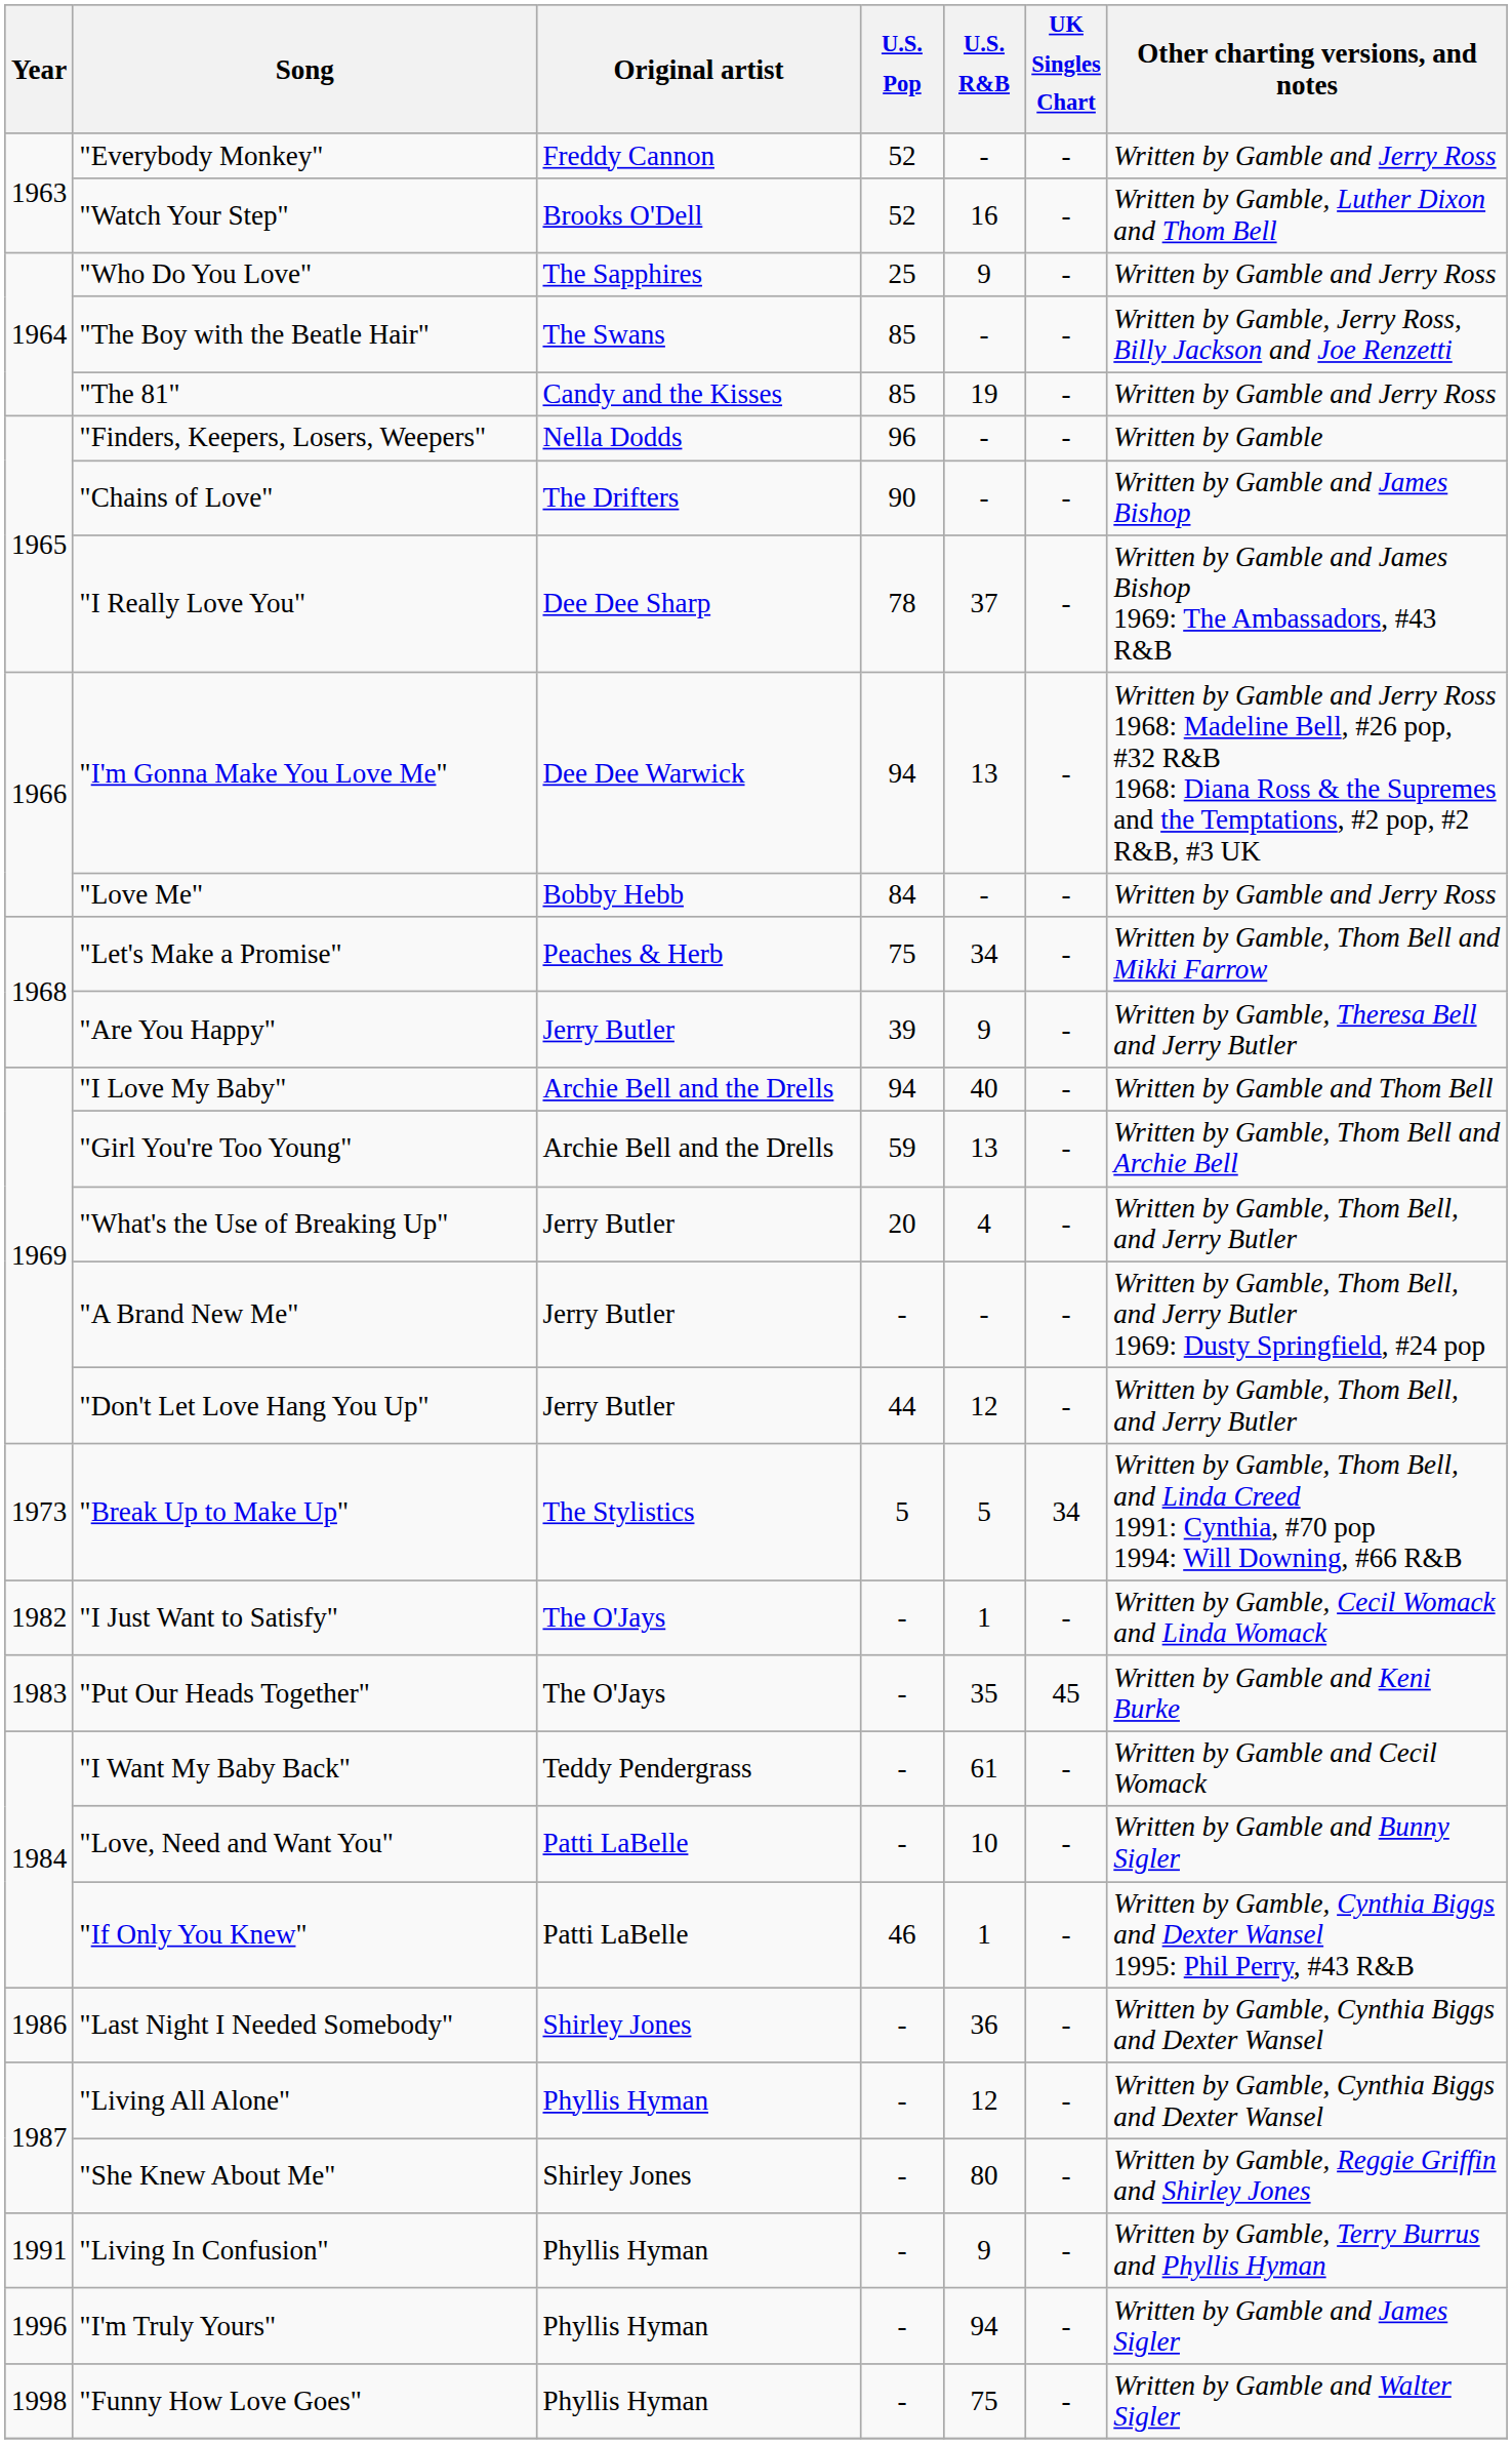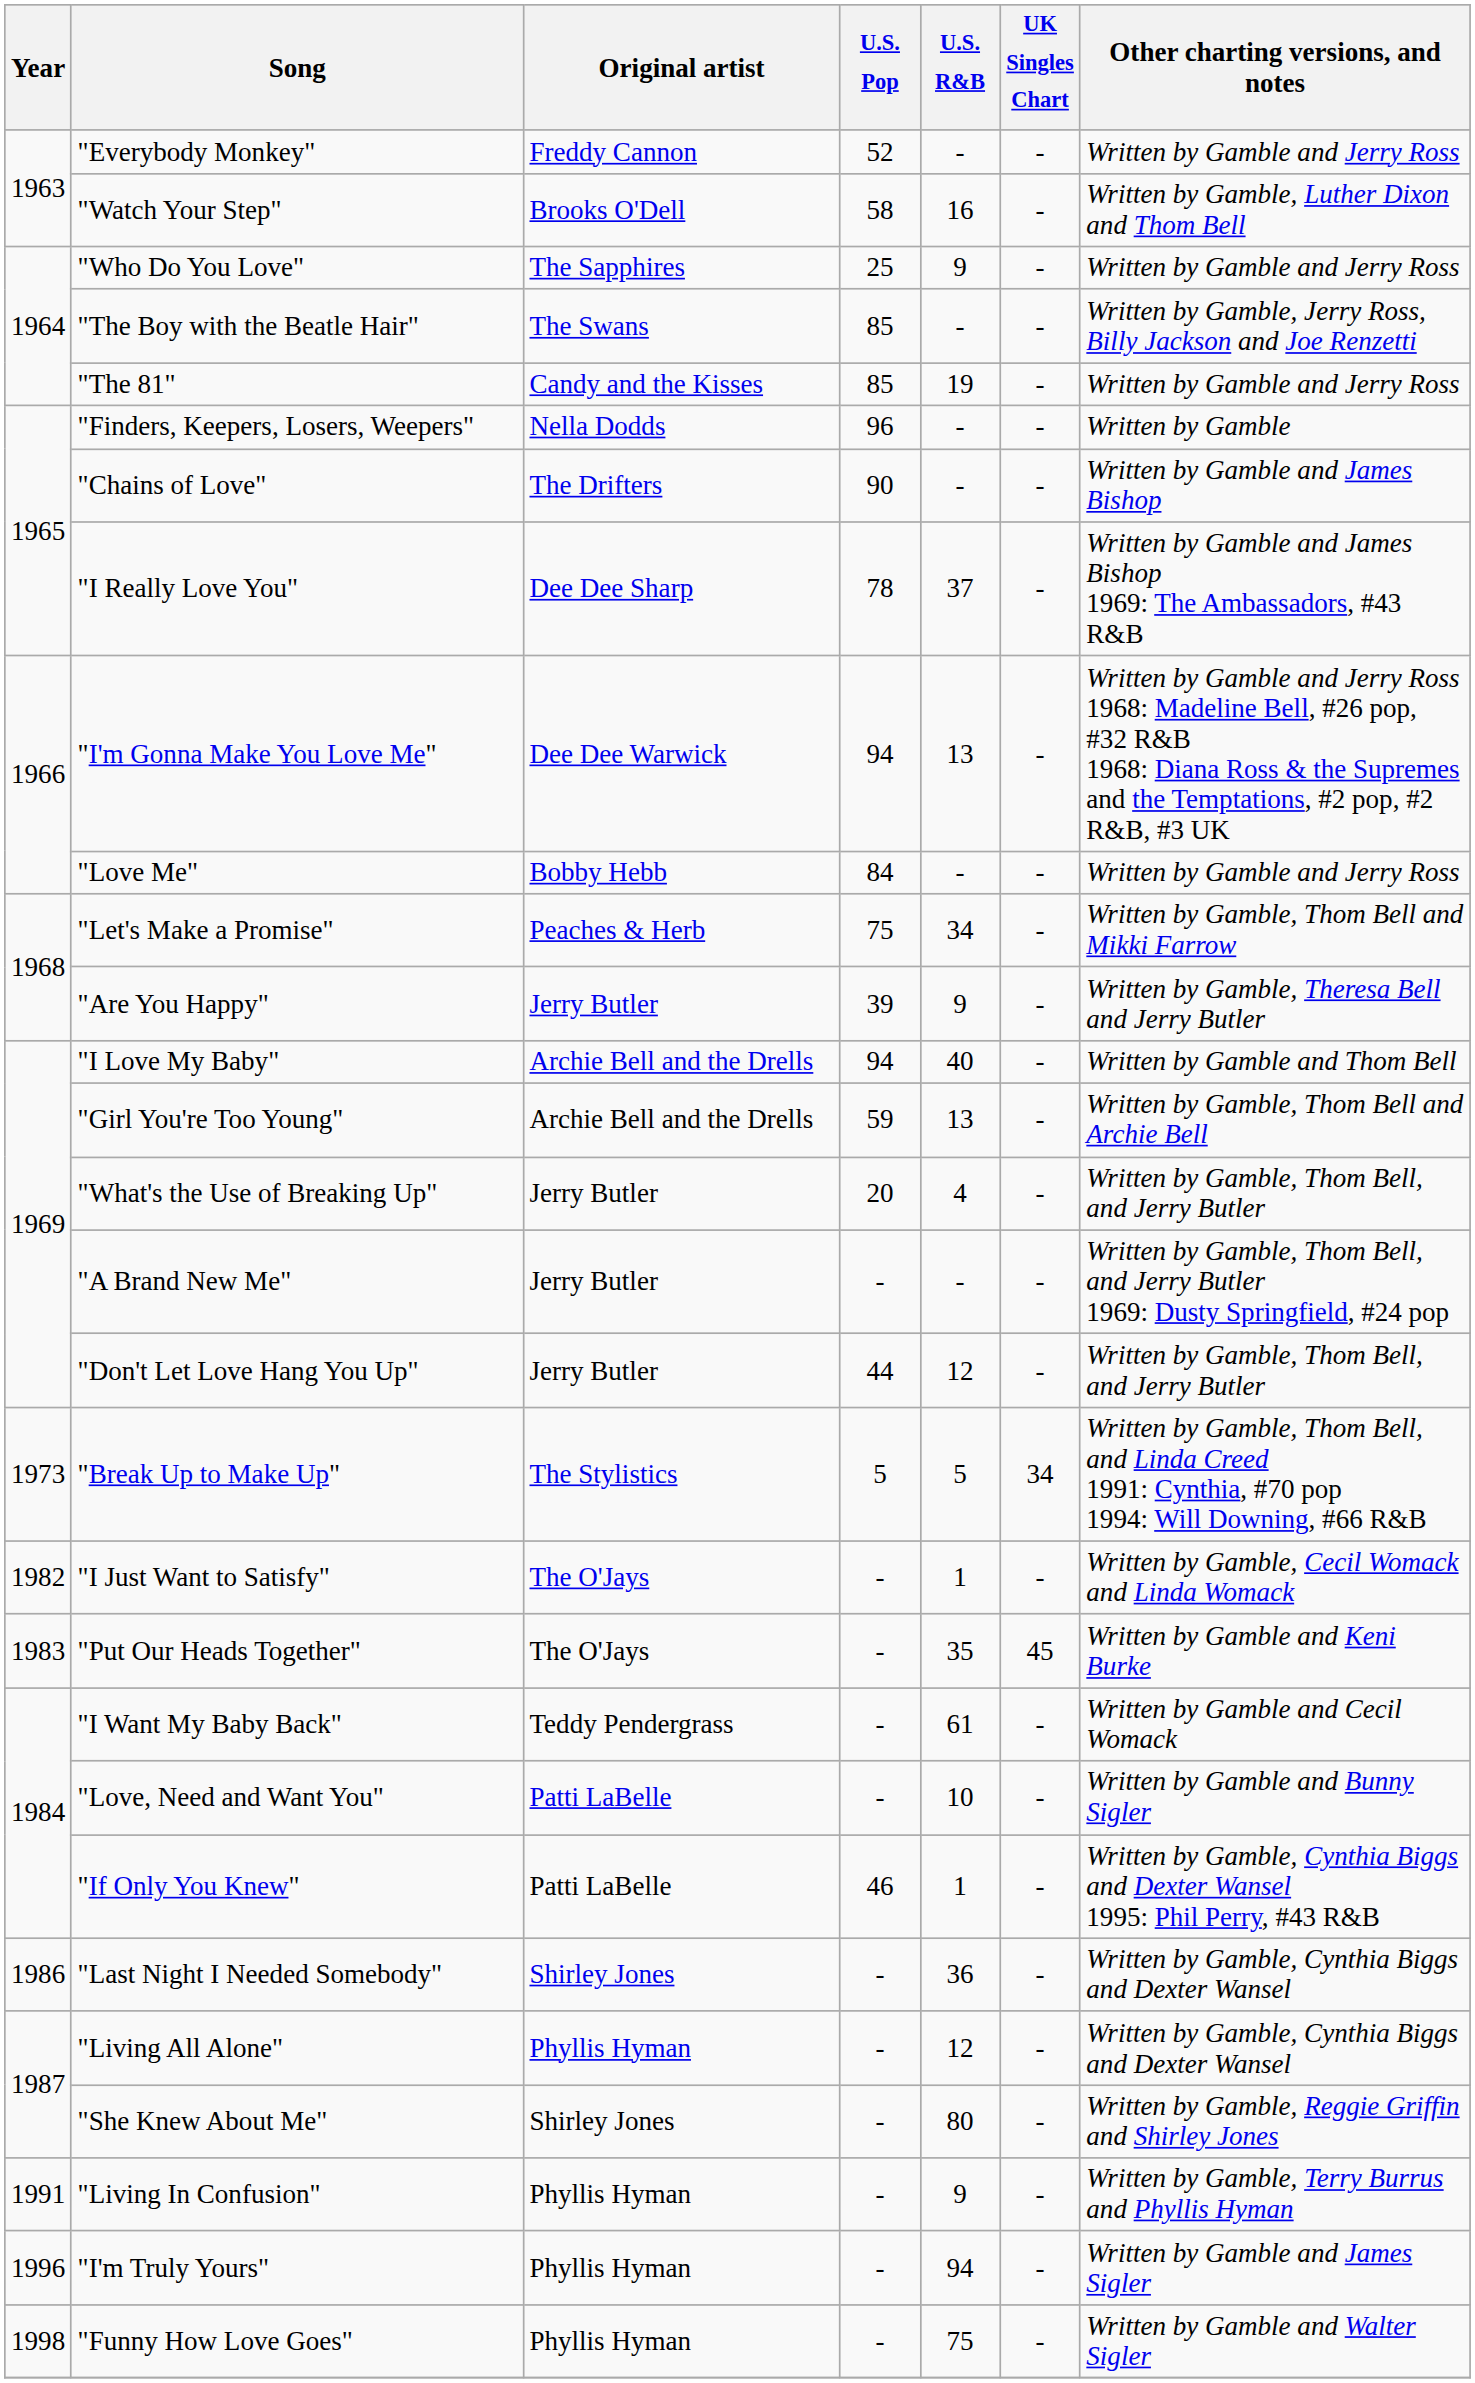"Watch Your Step" | U.S. Pop: 52 -> 58
